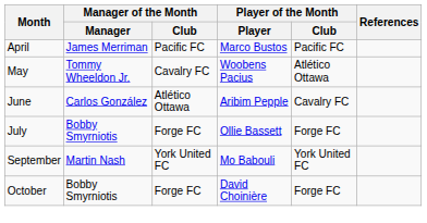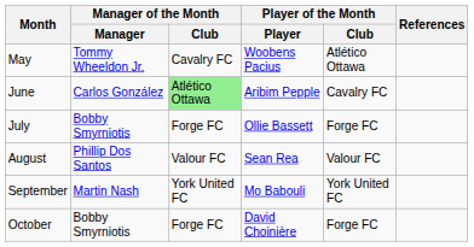- row: April | James Merriman | Pacific FC | Marco Bustos | Pacific FC
June | Manager of the Month / Club: no background -> lightgreen background
+ row: August | Phillip Dos Santos | Valour FC | Sean Rea | Valour FC
